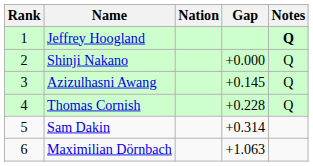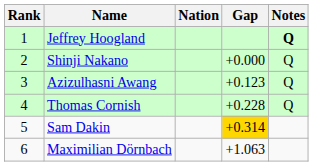Azizulhasni Awang | Gap: +0.145 -> +0.123
Sam Dakin | Gap: no background -> gold background
